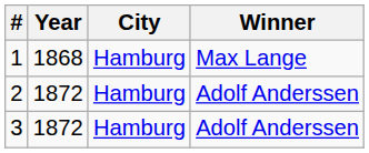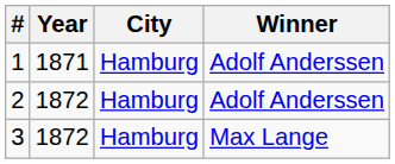1 | Year: 1868 -> 1871
1 | Winner: Max Lange -> Adolf Anderssen
3 | Winner: Adolf Anderssen -> Max Lange
